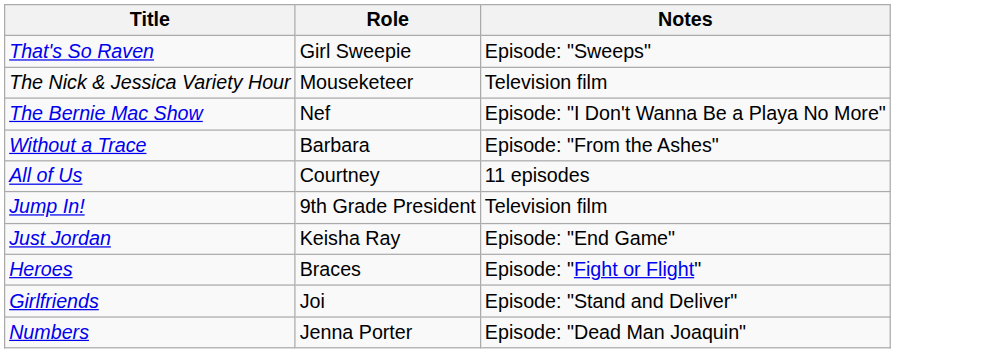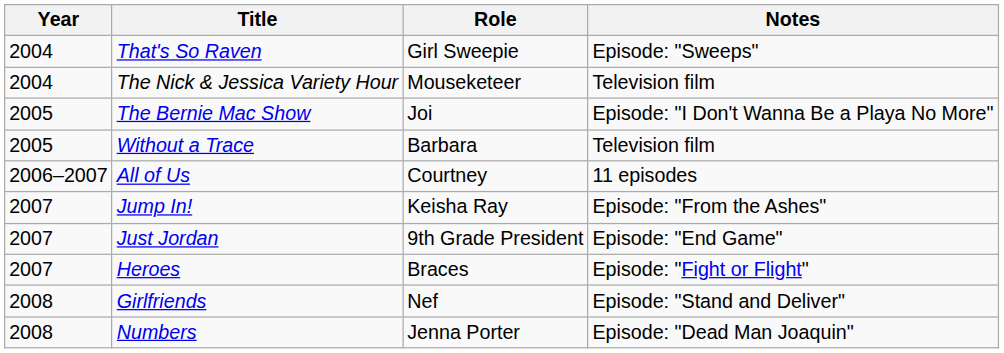+ column: Year | 2004 | 2004 | 2005 | 2005 | 2006–2007 | 2007 | 2007 | 2007 | 2008 | 2008
The Bernie Mac Show | Role: Nef -> Joi
Without a Trace | Notes: Episode: "From the Ashes" -> Television film
Jump In! | Role: 9th Grade President -> Keisha Ray
Jump In! | Notes: Television film -> Episode: "From the Ashes"
Just Jordan | Role: Keisha Ray -> 9th Grade President
Girlfriends | Role: Joi -> Nef
